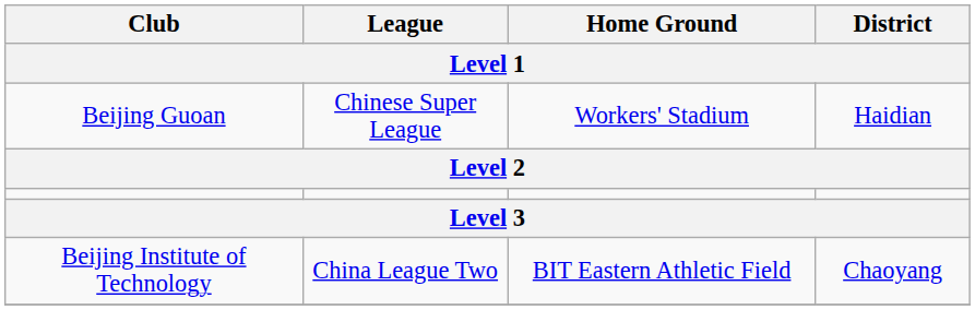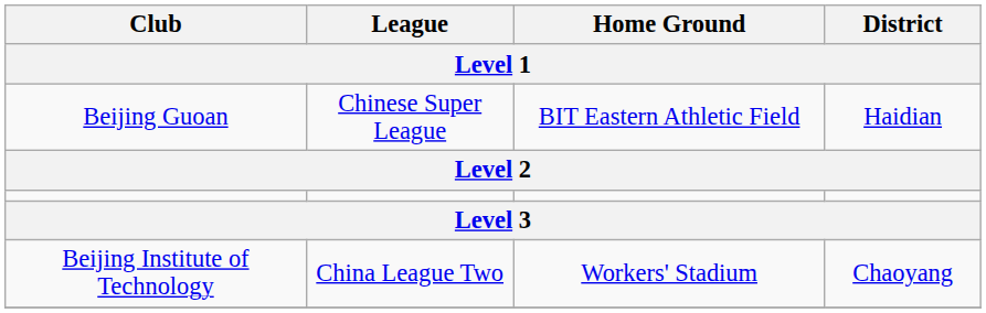Beijing Guoan | Home Ground: Workers' Stadium -> BIT Eastern Athletic Field
Beijing Institute of Technology | Home Ground: BIT Eastern Athletic Field -> Workers' Stadium
